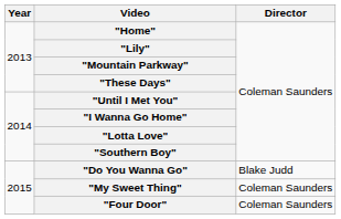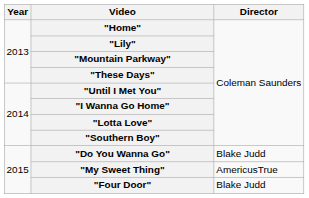"My Sweet Thing" | Director: Coleman Saunders -> AmericusTrue
"Four Door" | Director: Coleman Saunders -> Blake Judd
